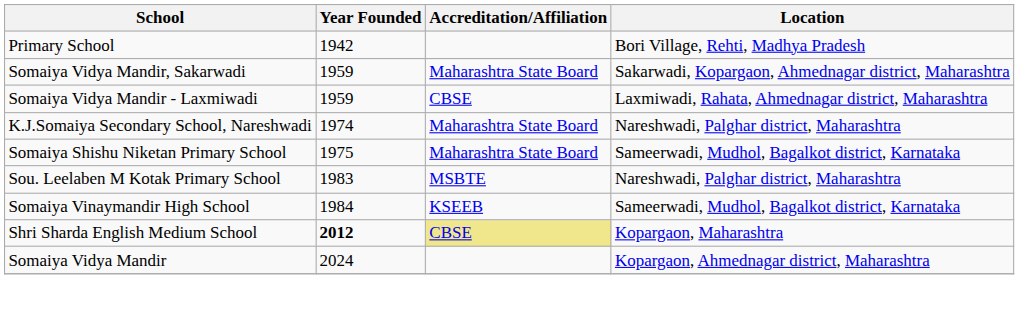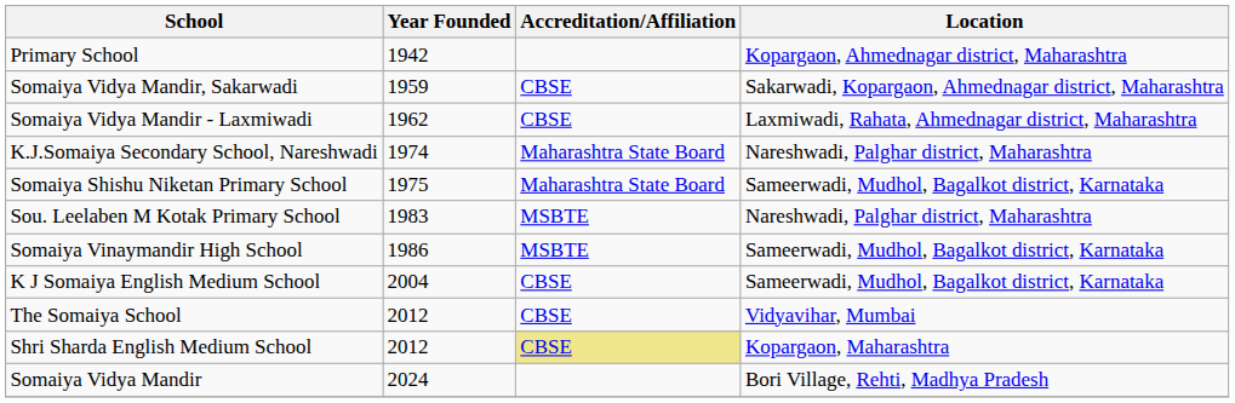Primary School | Location: Bori Village, Rehti, Madhya Pradesh -> Kopargaon, Ahmednagar district, Maharashtra
Somaiya Vidya Mandir, Sakarwadi | Accreditation/Affiliation: Maharashtra State Board -> CBSE
Somaiya Vidya Mandir - Laxmiwadi | Year Founded: 1959 -> 1962
Somaiya Vinaymandir High School | Year Founded: 1984 -> 1986
Somaiya Vinaymandir High School | Accreditation/Affiliation: KSEEB -> MSBTE
+ row: K J Somaiya English Medium School | 2004 | CBSE | Sameerwadi, Mudhol, Bagalkot district, Karnataka
+ row: The Somaiya School | 2012 | CBSE | Vidyavihar, Mumbai
Shri Sharda English Medium School | Year Founded: bold -> normal
Somaiya Vidya Mandir | Location: Kopargaon, Ahmednagar district, Maharashtra -> Bori Village, Rehti, Madhya Pradesh
